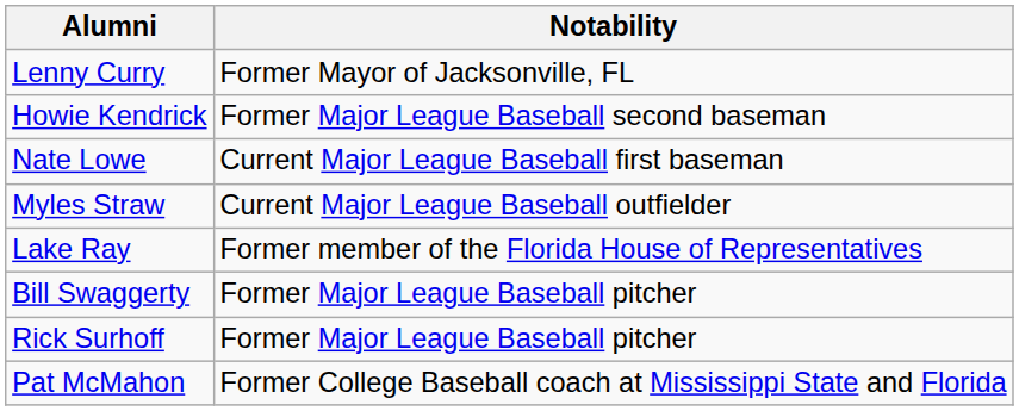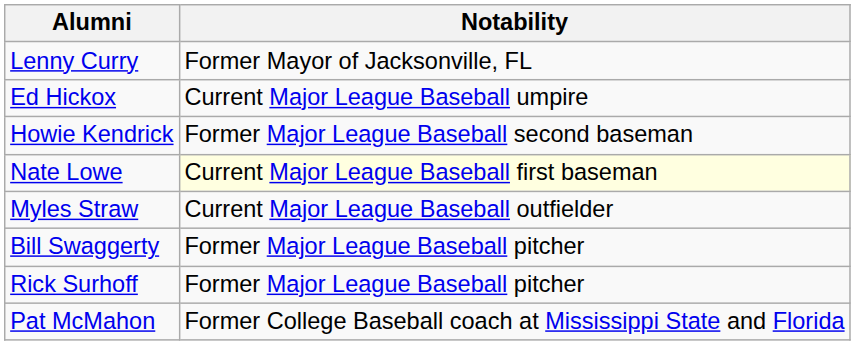+ row: Ed Hickox | Current Major League Baseball umpire
Nate Lowe | Notability: no background -> lightyellow background
- row: Lake Ray | Former member of the Florida House of Representatives
